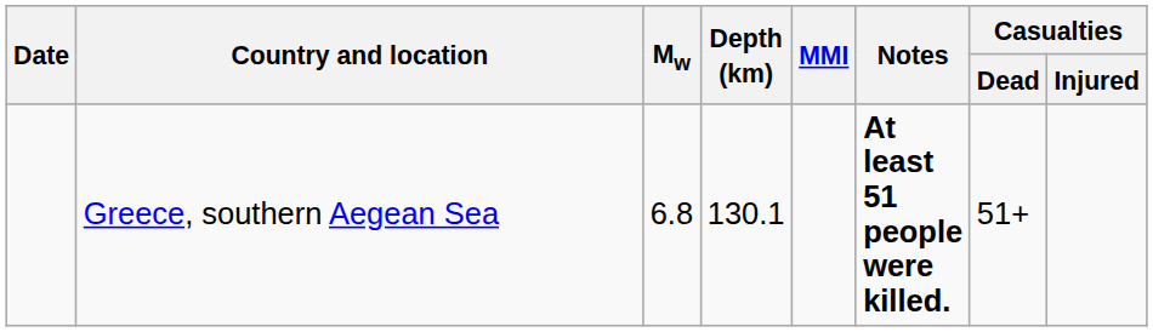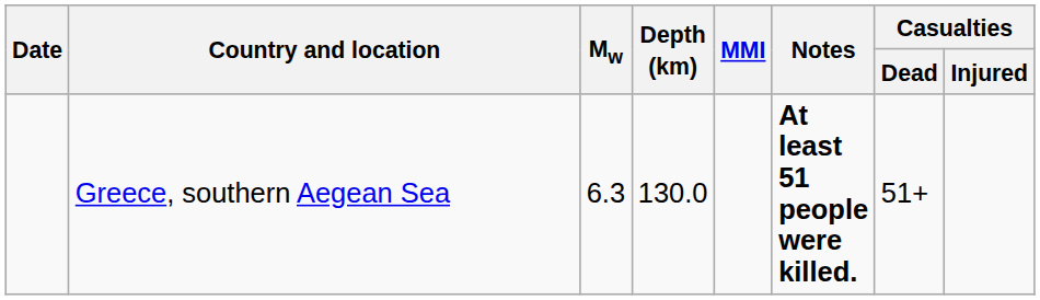Greece, southern Aegean Sea | Mw: 6.8 -> 6.3
Greece, southern Aegean Sea | Depth (km): 130.1 -> 130.0
